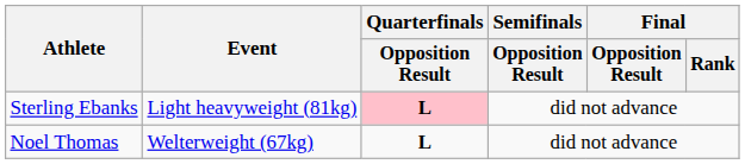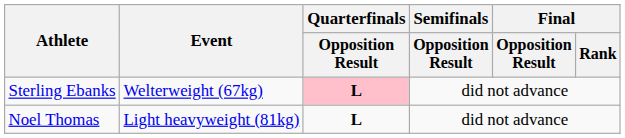Sterling Ebanks | Event: Light heavyweight (81kg) -> Welterweight (67kg)
Noel Thomas | Event: Welterweight (67kg) -> Light heavyweight (81kg)
